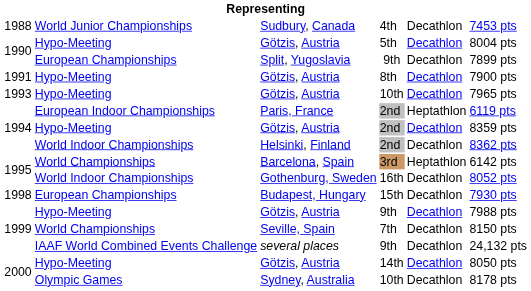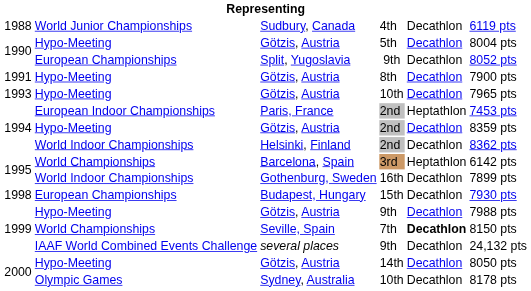Sudbury, Canada | column 6: 7453 pts -> 6119 pts
Split, Yugoslavia | column 6: 7899 pts -> 8052 pts
Paris, France | column 6: 6119 pts -> 7453 pts
Gothenburg, Sweden | column 6: 8052 pts -> 7899 pts
Seville, Spain | column 5: normal -> bold
